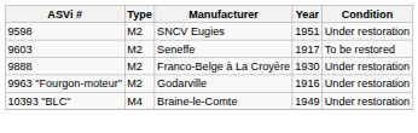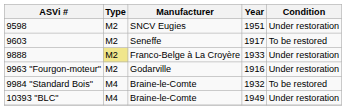9888 | Type: no background -> khaki background
9888 | Year: 1930 -> 1933
+ row: 9984 "Standard Bois" | M4 | Braine-le-Comte | 1932 | To be restored
